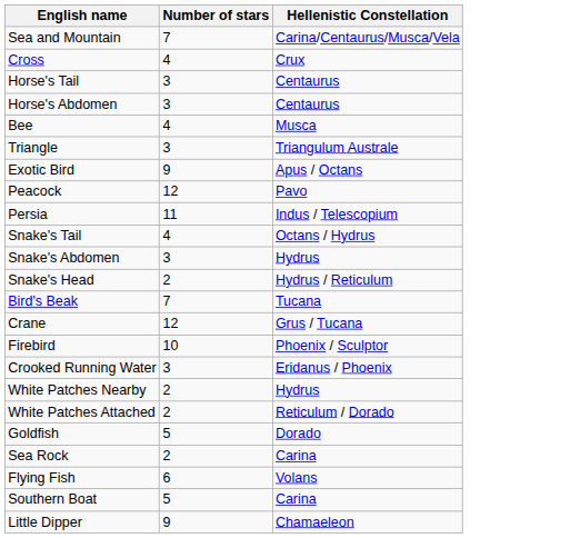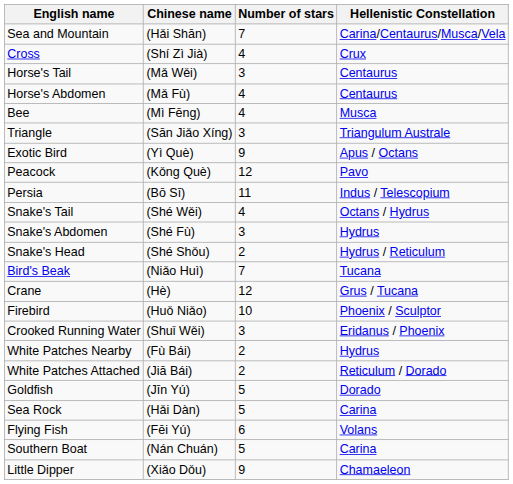+ column: Chinese name | (Hǎi Shān) | (Shí Zì Jià) | (Mǎ Wěi) | (Mǎ Fù) | (Mì Fēng) | (Sān Jiǎo Xíng) | (Yì Què) | (Kǒng Què) | (Bō Sī) | (Shé Wěi) | (Shé Fù) | (Shé Shǒu) | (Niǎo Huì) | (Hè) | (Huǒ Niǎo) | (Shuǐ Wěi) | (Fù Bái) | (Jiā Bái) | (Jīn Yú) | (Hǎi Dàn) | (Fēi Yú) | (Nán Chuán) | (Xiǎo Dǒu)
Horse's Abdomen | Number of stars: 3 -> 4
Sea Rock | Number of stars: 2 -> 5
